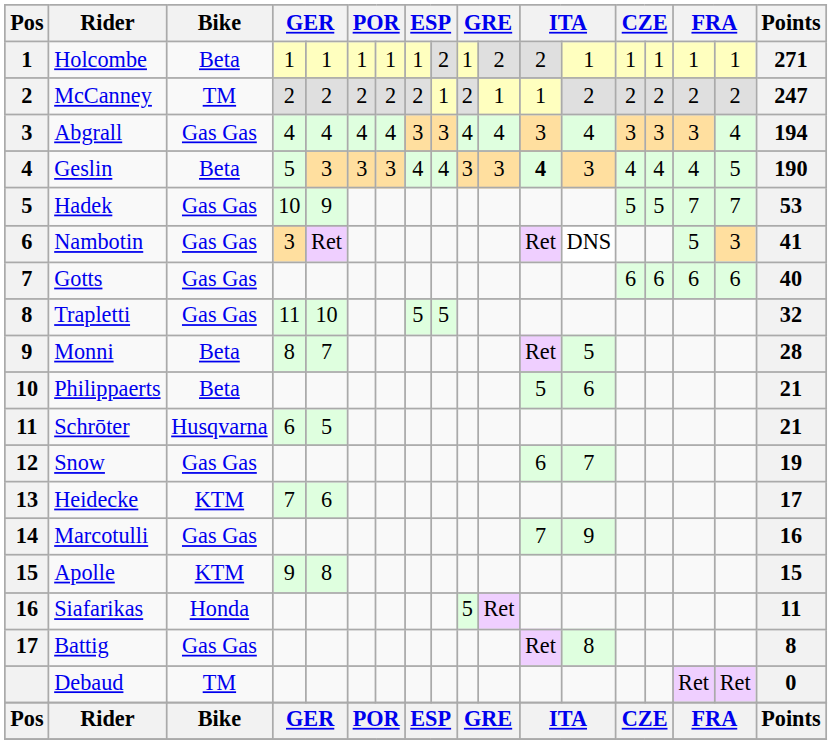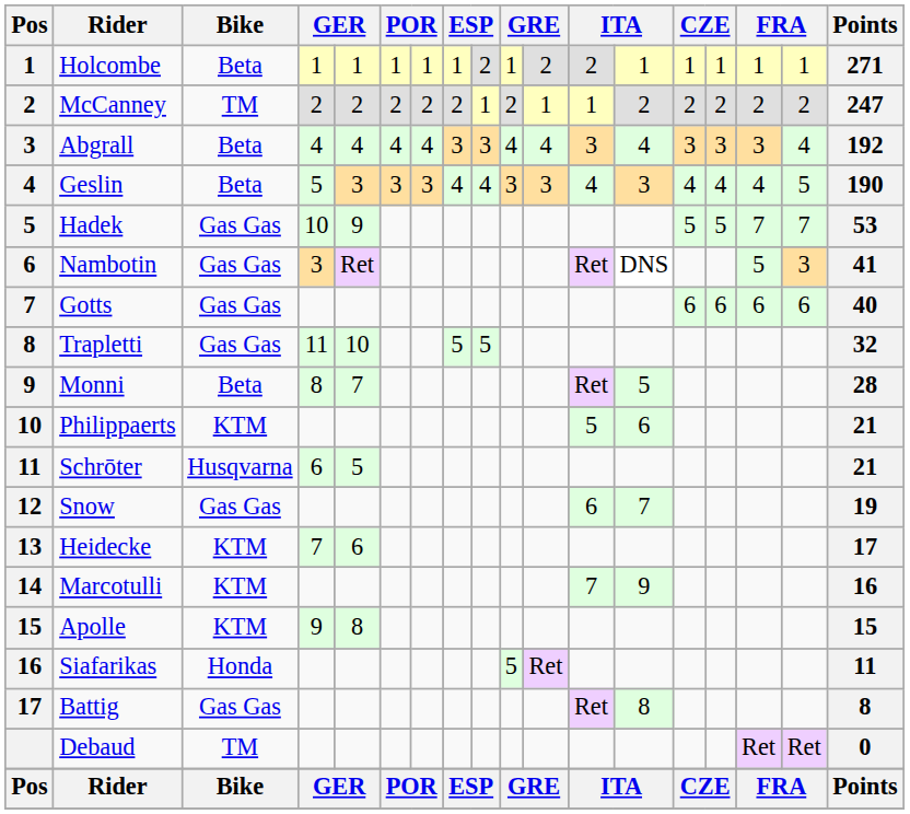Abgrall | Bike: Gas Gas -> Beta
Abgrall | Points: 194 -> 192
Geslin | column 12: bold -> normal
Philippaerts | Bike: Beta -> KTM
Marcotulli | Bike: Gas Gas -> KTM
